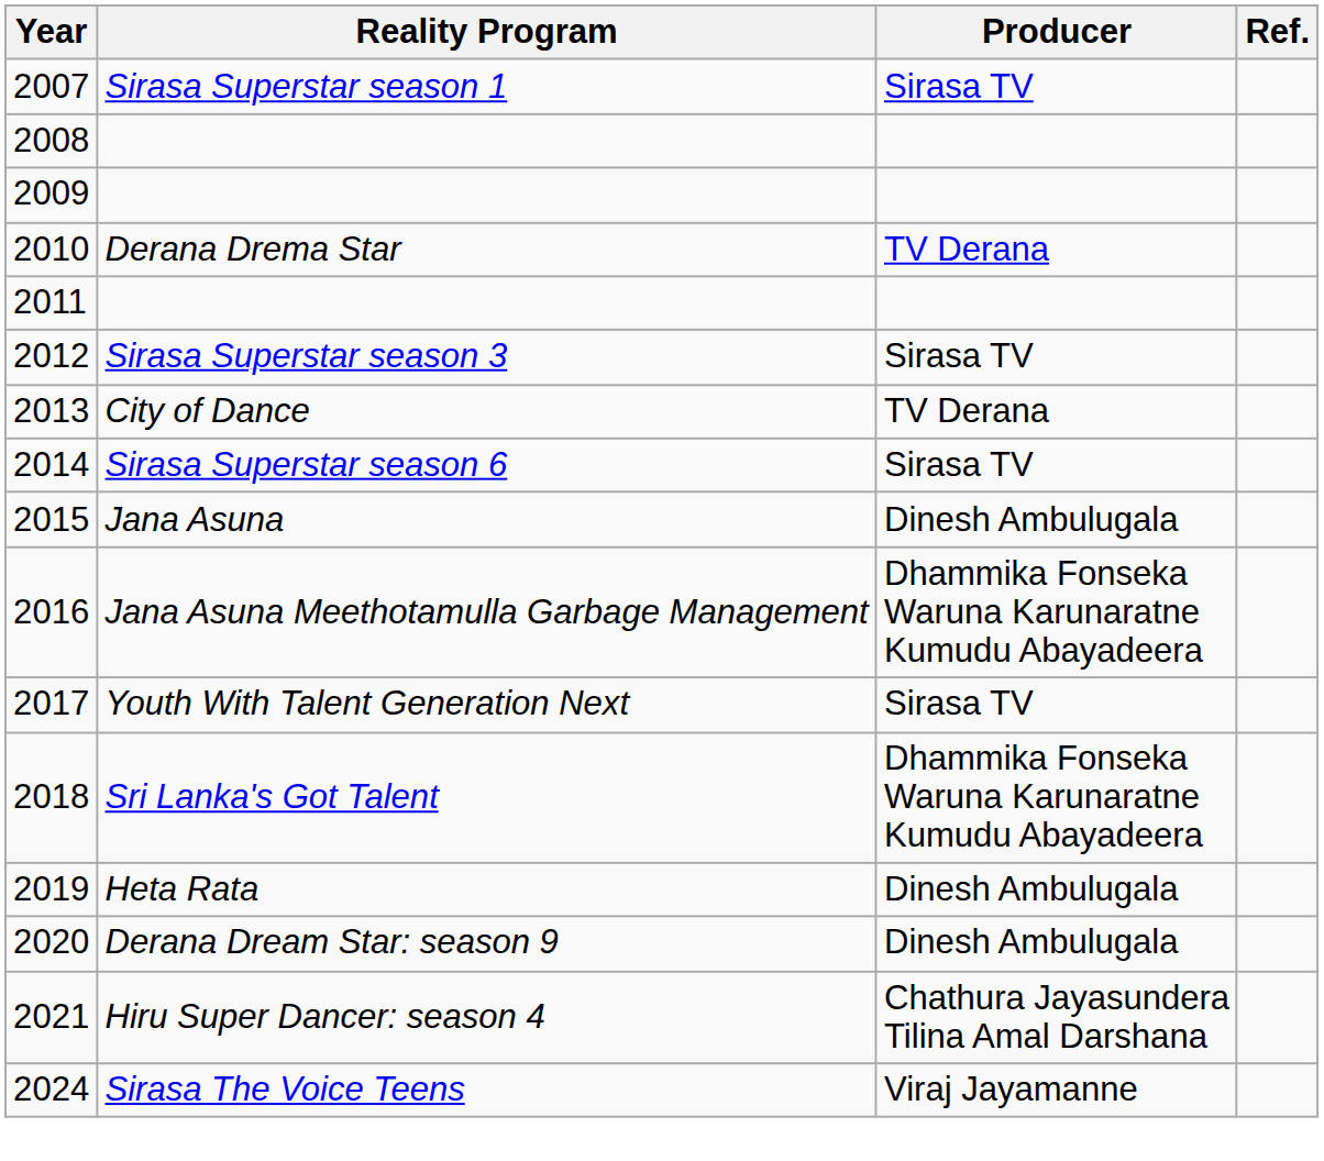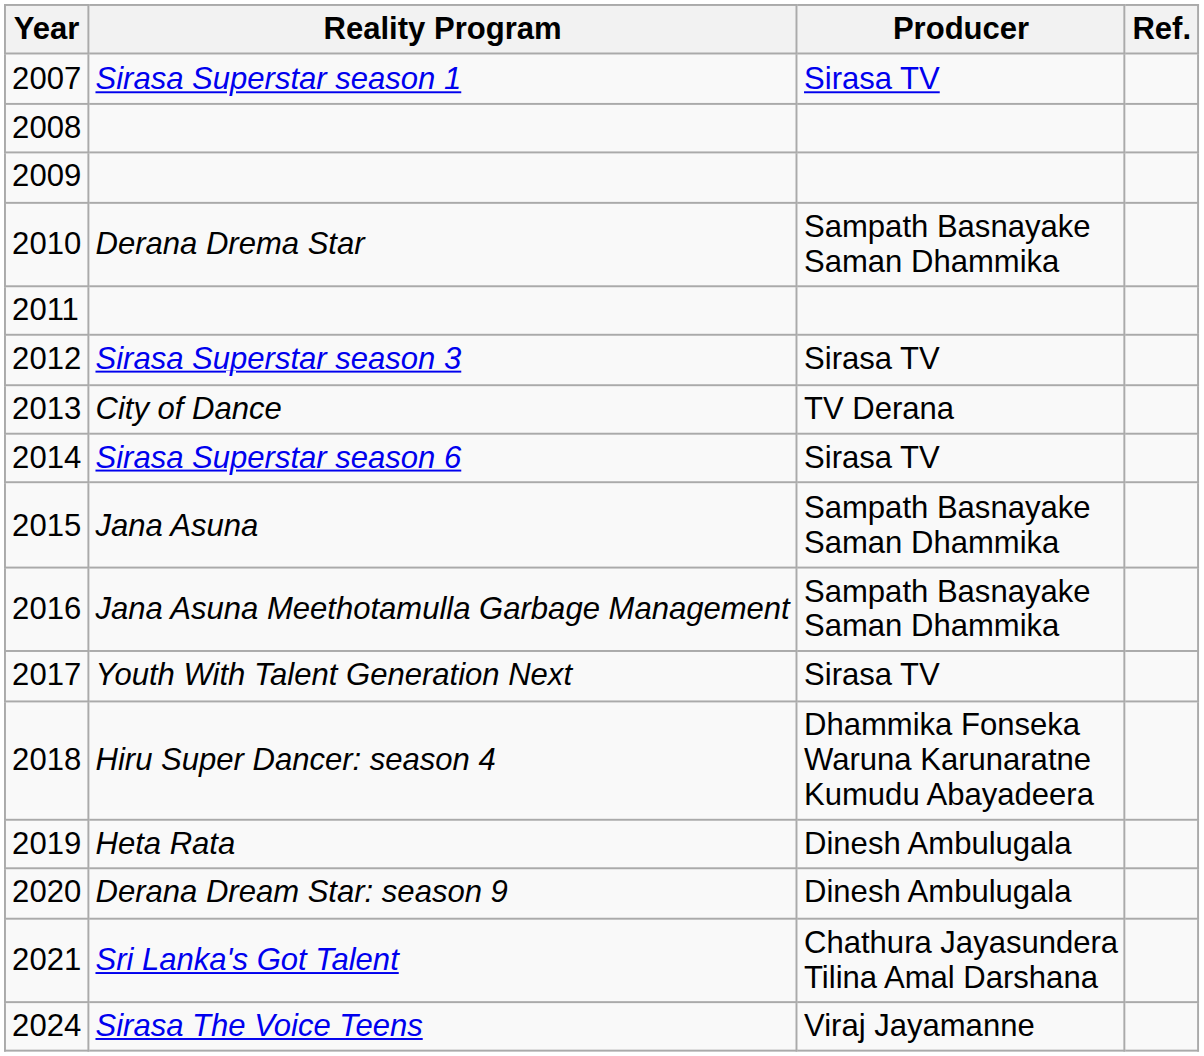2010 | Producer: TV Derana -> Sampath Basnayake Saman Dhammika
2015 | Producer: Dinesh Ambulugala -> Sampath Basnayake Saman Dhammika
2016 | Producer: Dhammika Fonseka Waruna Karunaratne Kumudu Abayadeera -> Sampath Basnayake Saman Dhammika
2018 | Reality Program: Sri Lanka's Got Talent -> Hiru Super Dancer: season 4
2021 | Reality Program: Hiru Super Dancer: season 4 -> Sri Lanka's Got Talent
